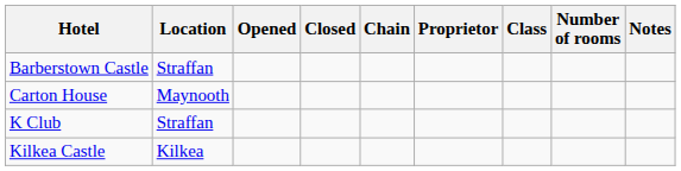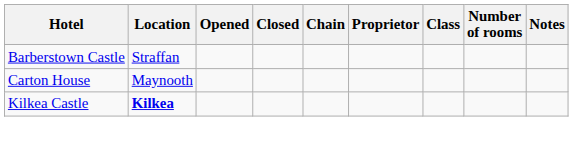- row: K Club | Straffan
Kilkea Castle | Location: normal -> bold
